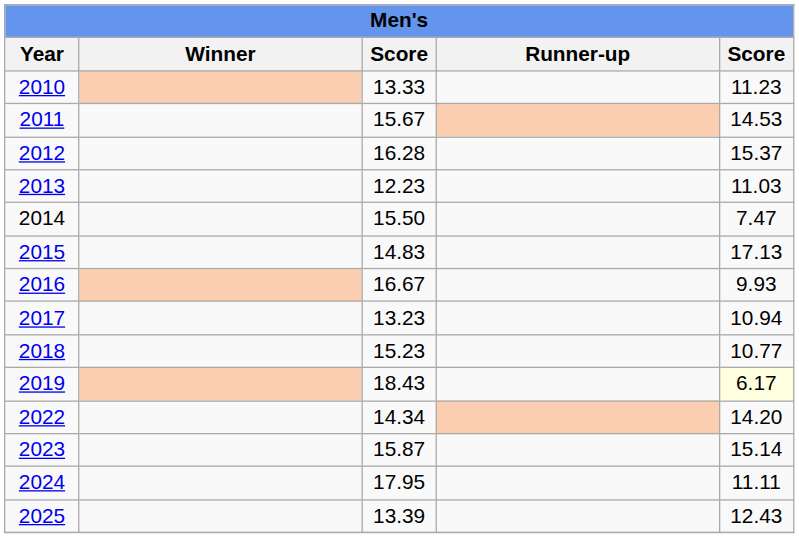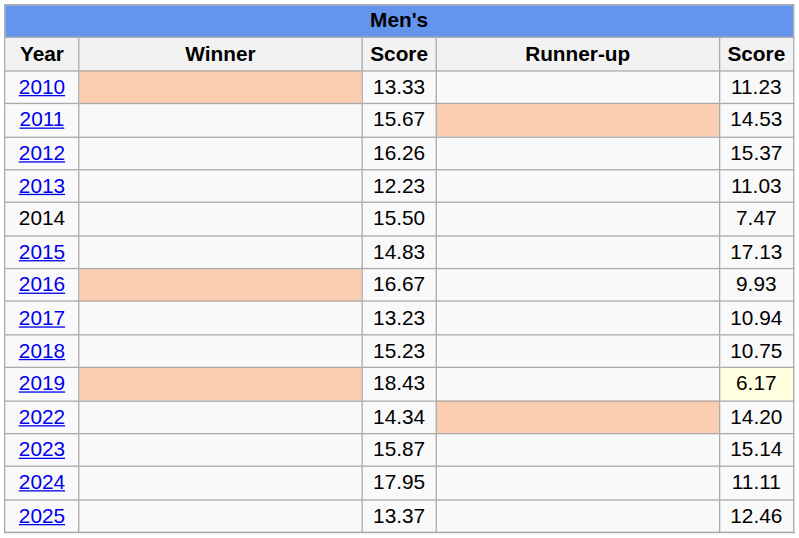2012 | column 3: 16.28 -> 16.26
2018 | column 5: 10.77 -> 10.75
2025 | column 3: 13.39 -> 13.37
2025 | column 5: 12.43 -> 12.46
